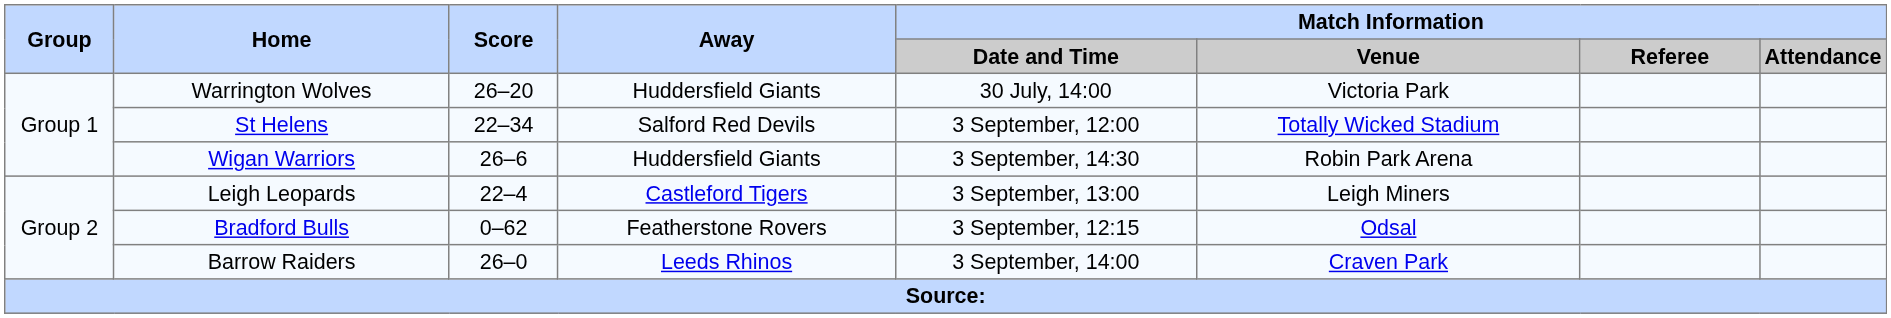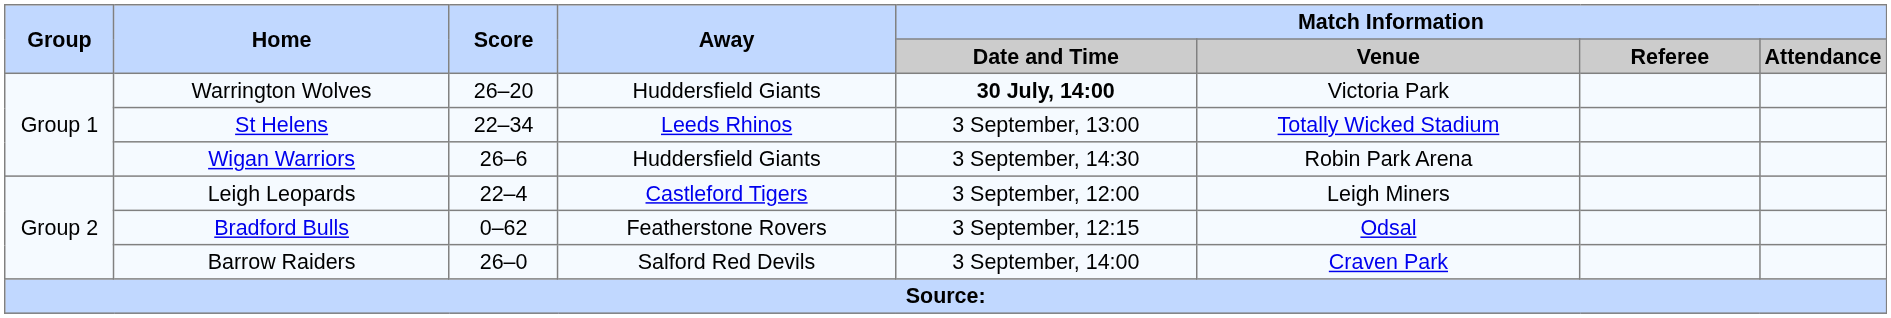Warrington Wolves | Match Information / Date and Time: normal -> bold
St Helens | Away: Salford Red Devils -> Leeds Rhinos
St Helens | Match Information / Date and Time: 3 September, 12:00 -> 3 September, 13:00
Leigh Leopards | Match Information / Date and Time: 3 September, 13:00 -> 3 September, 12:00
Barrow Raiders | Away: Leeds Rhinos -> Salford Red Devils
